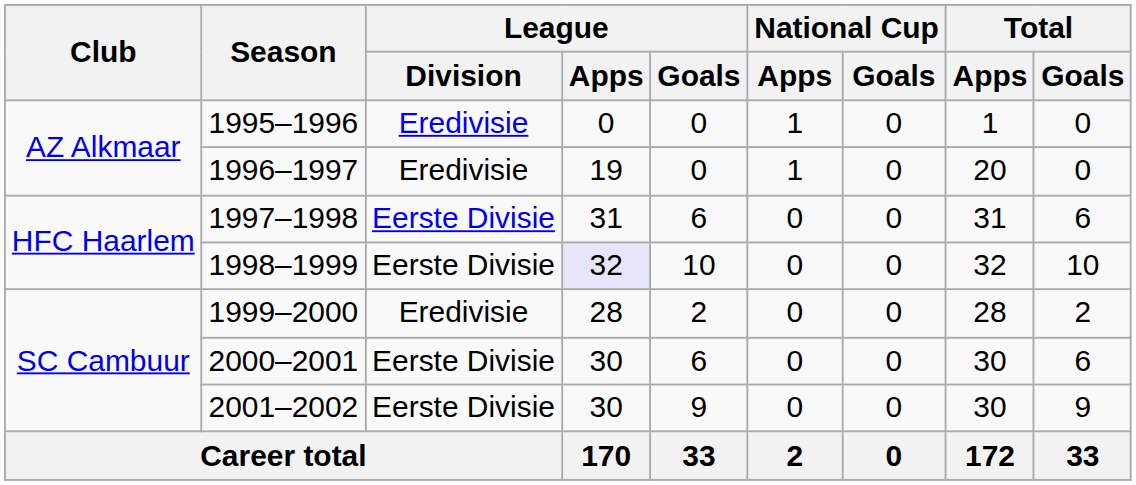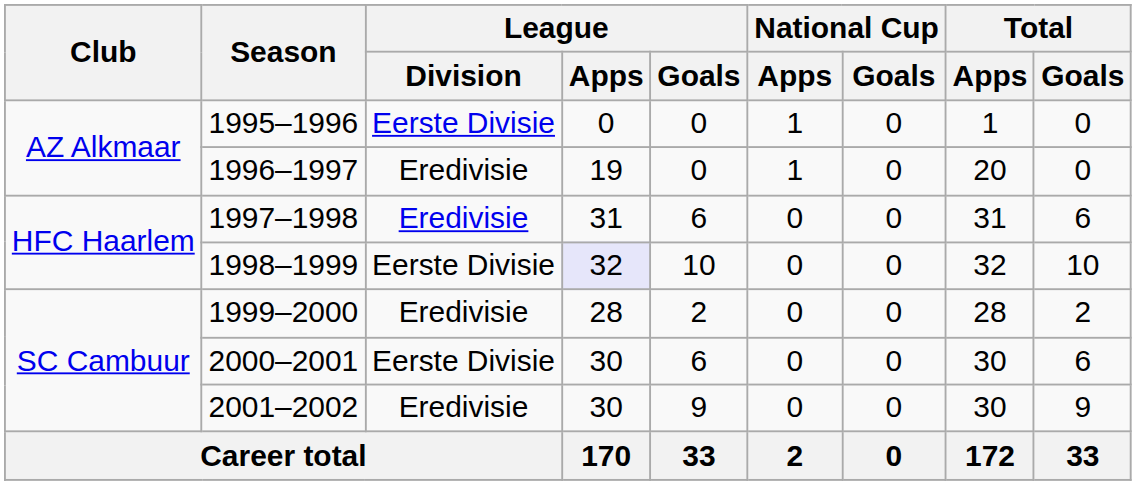1995–1996 | League / Division: Eredivisie -> Eerste Divisie
1997–1998 | League / Division: Eerste Divisie -> Eredivisie
2001–2002 | League / Division: Eerste Divisie -> Eredivisie
